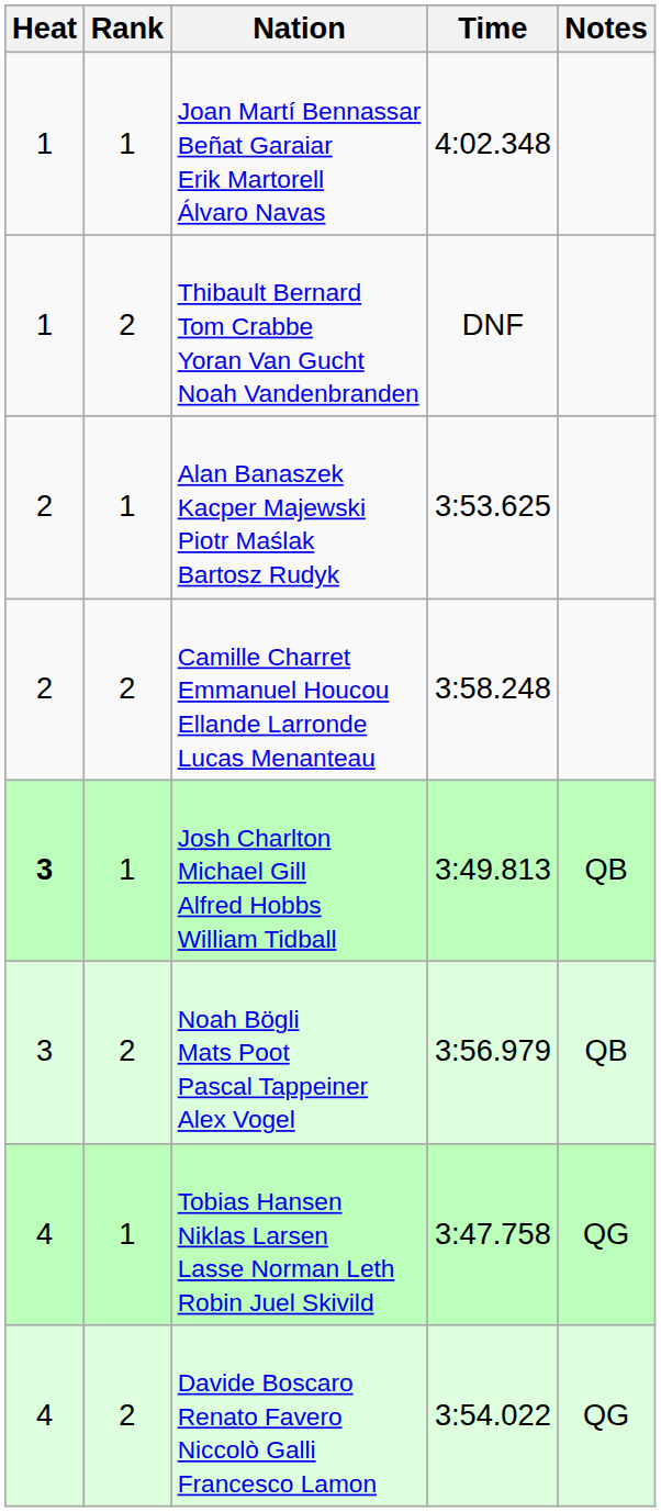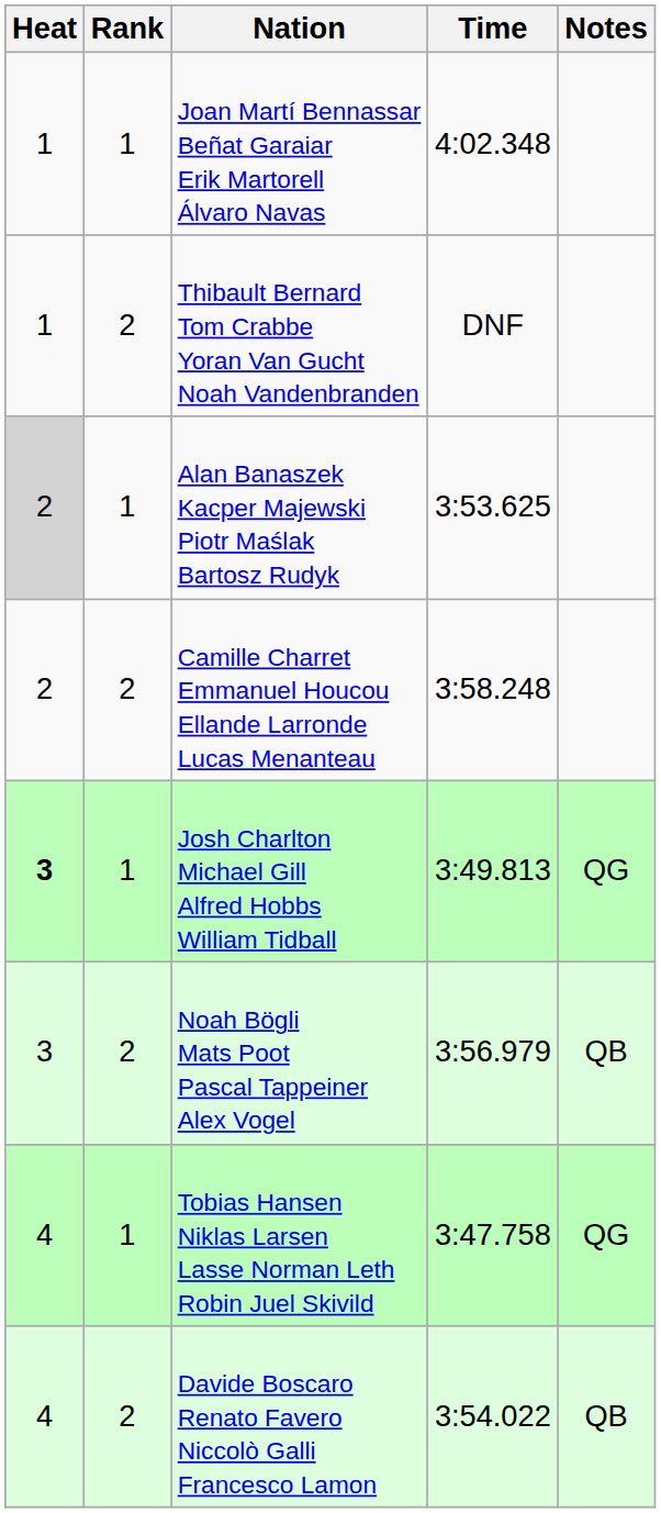Alan Banaszek Kacper Majewski Piotr Maślak Bartosz Rudyk | Heat: no background -> lightgrey background
Josh Charlton Michael Gill Alfred Hobbs William Tidball | Notes: QB -> QG
Davide Boscaro Renato Favero Niccolò Galli Francesco Lamon | Notes: QG -> QB
